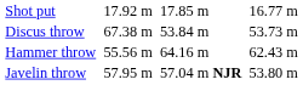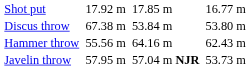Discus throw | column 7: 53.73 m -> 53.80 m
Javelin throw | column 7: 53.80 m -> 53.73 m
